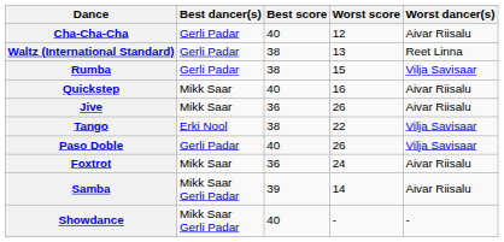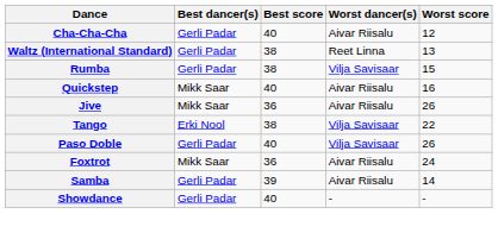columns swapped: Worst dancer(s) <-> Worst score
Samba | Best dancer(s): Mikk Saar Gerli Padar -> Gerli Padar
Showdance | Best dancer(s): Mikk Saar Gerli Padar -> Gerli Padar
